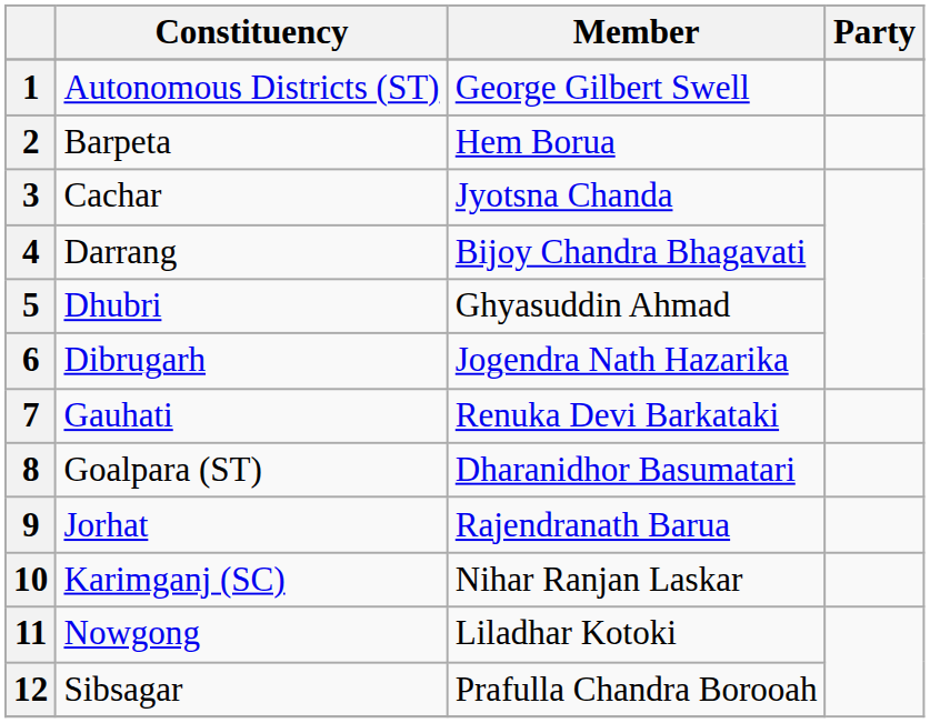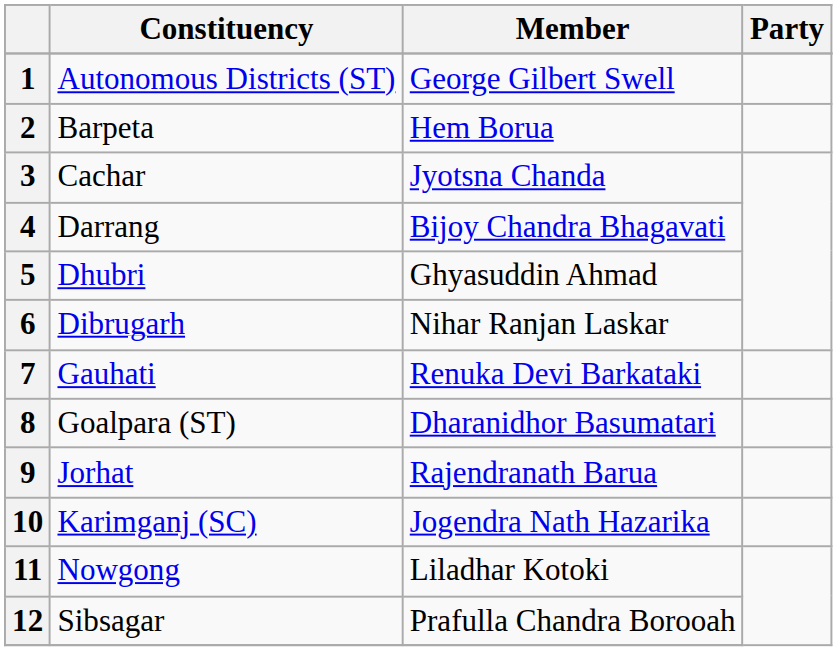6 | Member: Jogendra Nath Hazarika -> Nihar Ranjan Laskar
10 | Member: Nihar Ranjan Laskar -> Jogendra Nath Hazarika
